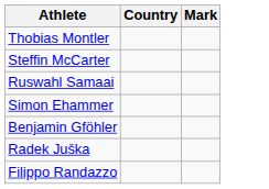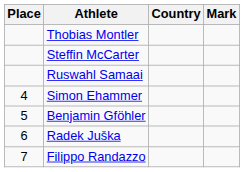+ column: Place | 4 | 5 | 6 | 7
